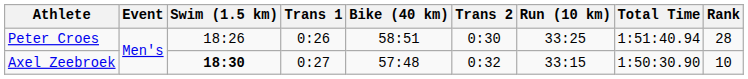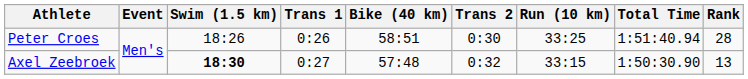Axel Zeebroek | Rank: 10 -> 13
